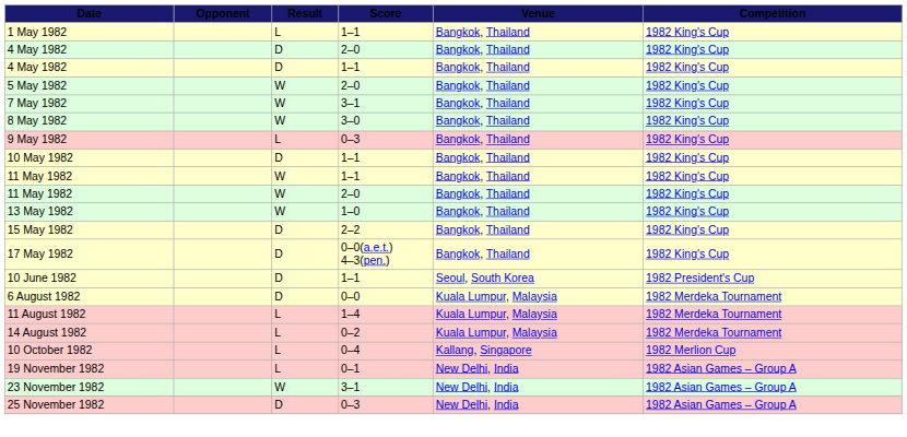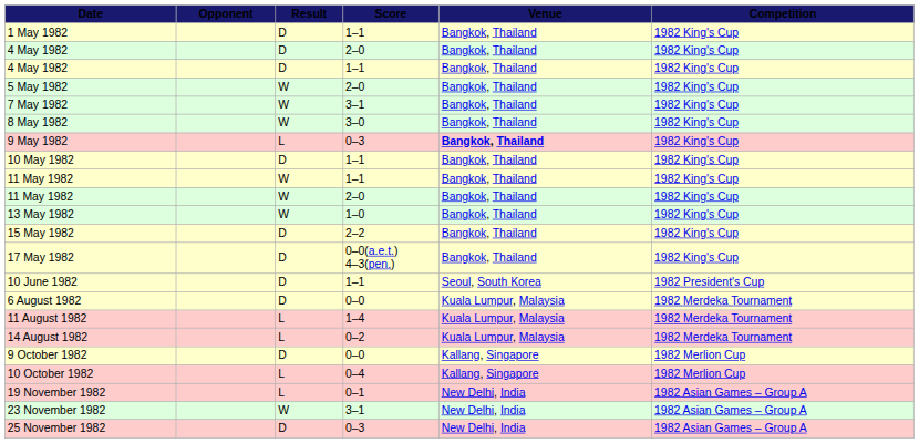1 May 1982 | Result: L -> D
9 May 1982 | Venue: normal -> bold
+ row: 9 October 1982 | D | 0–0 | Kallang, Singapore | 1982 Merlion Cup
